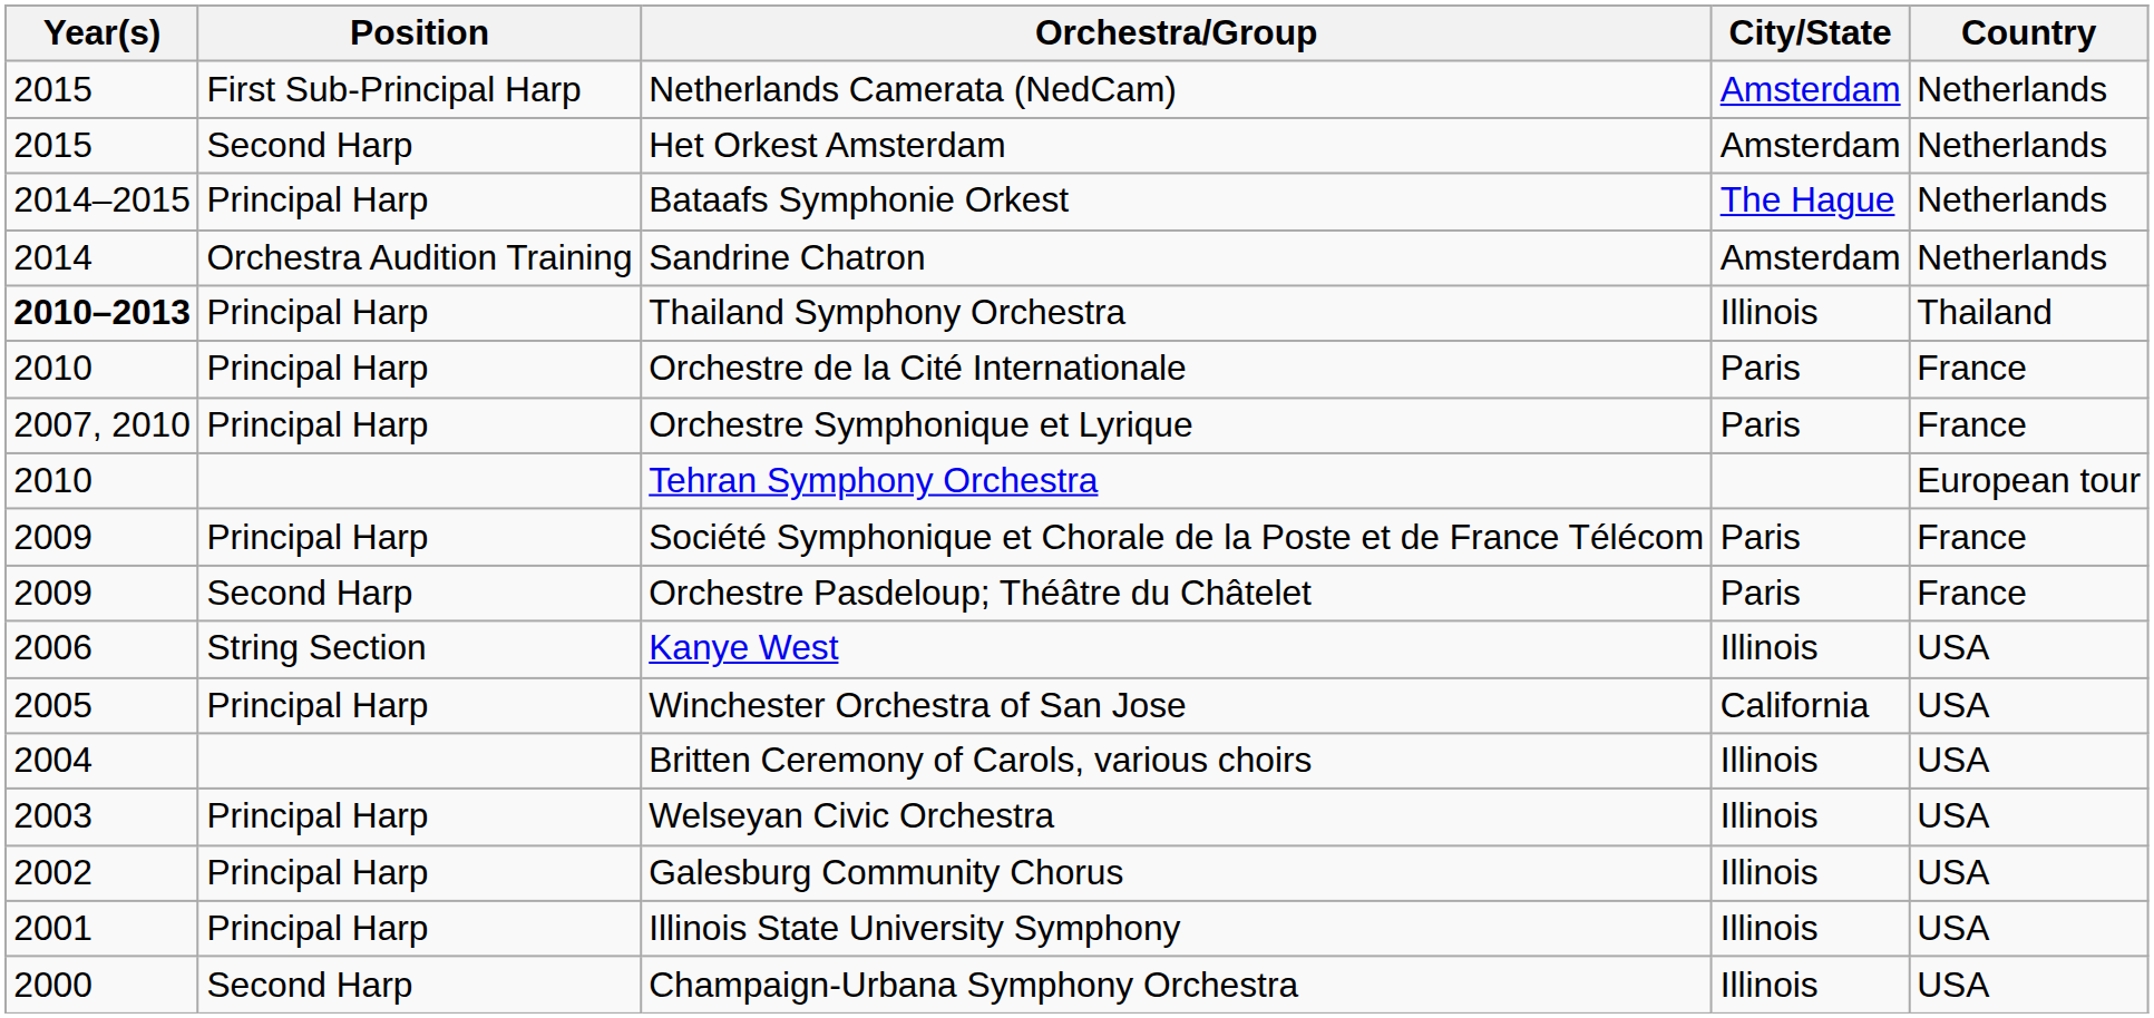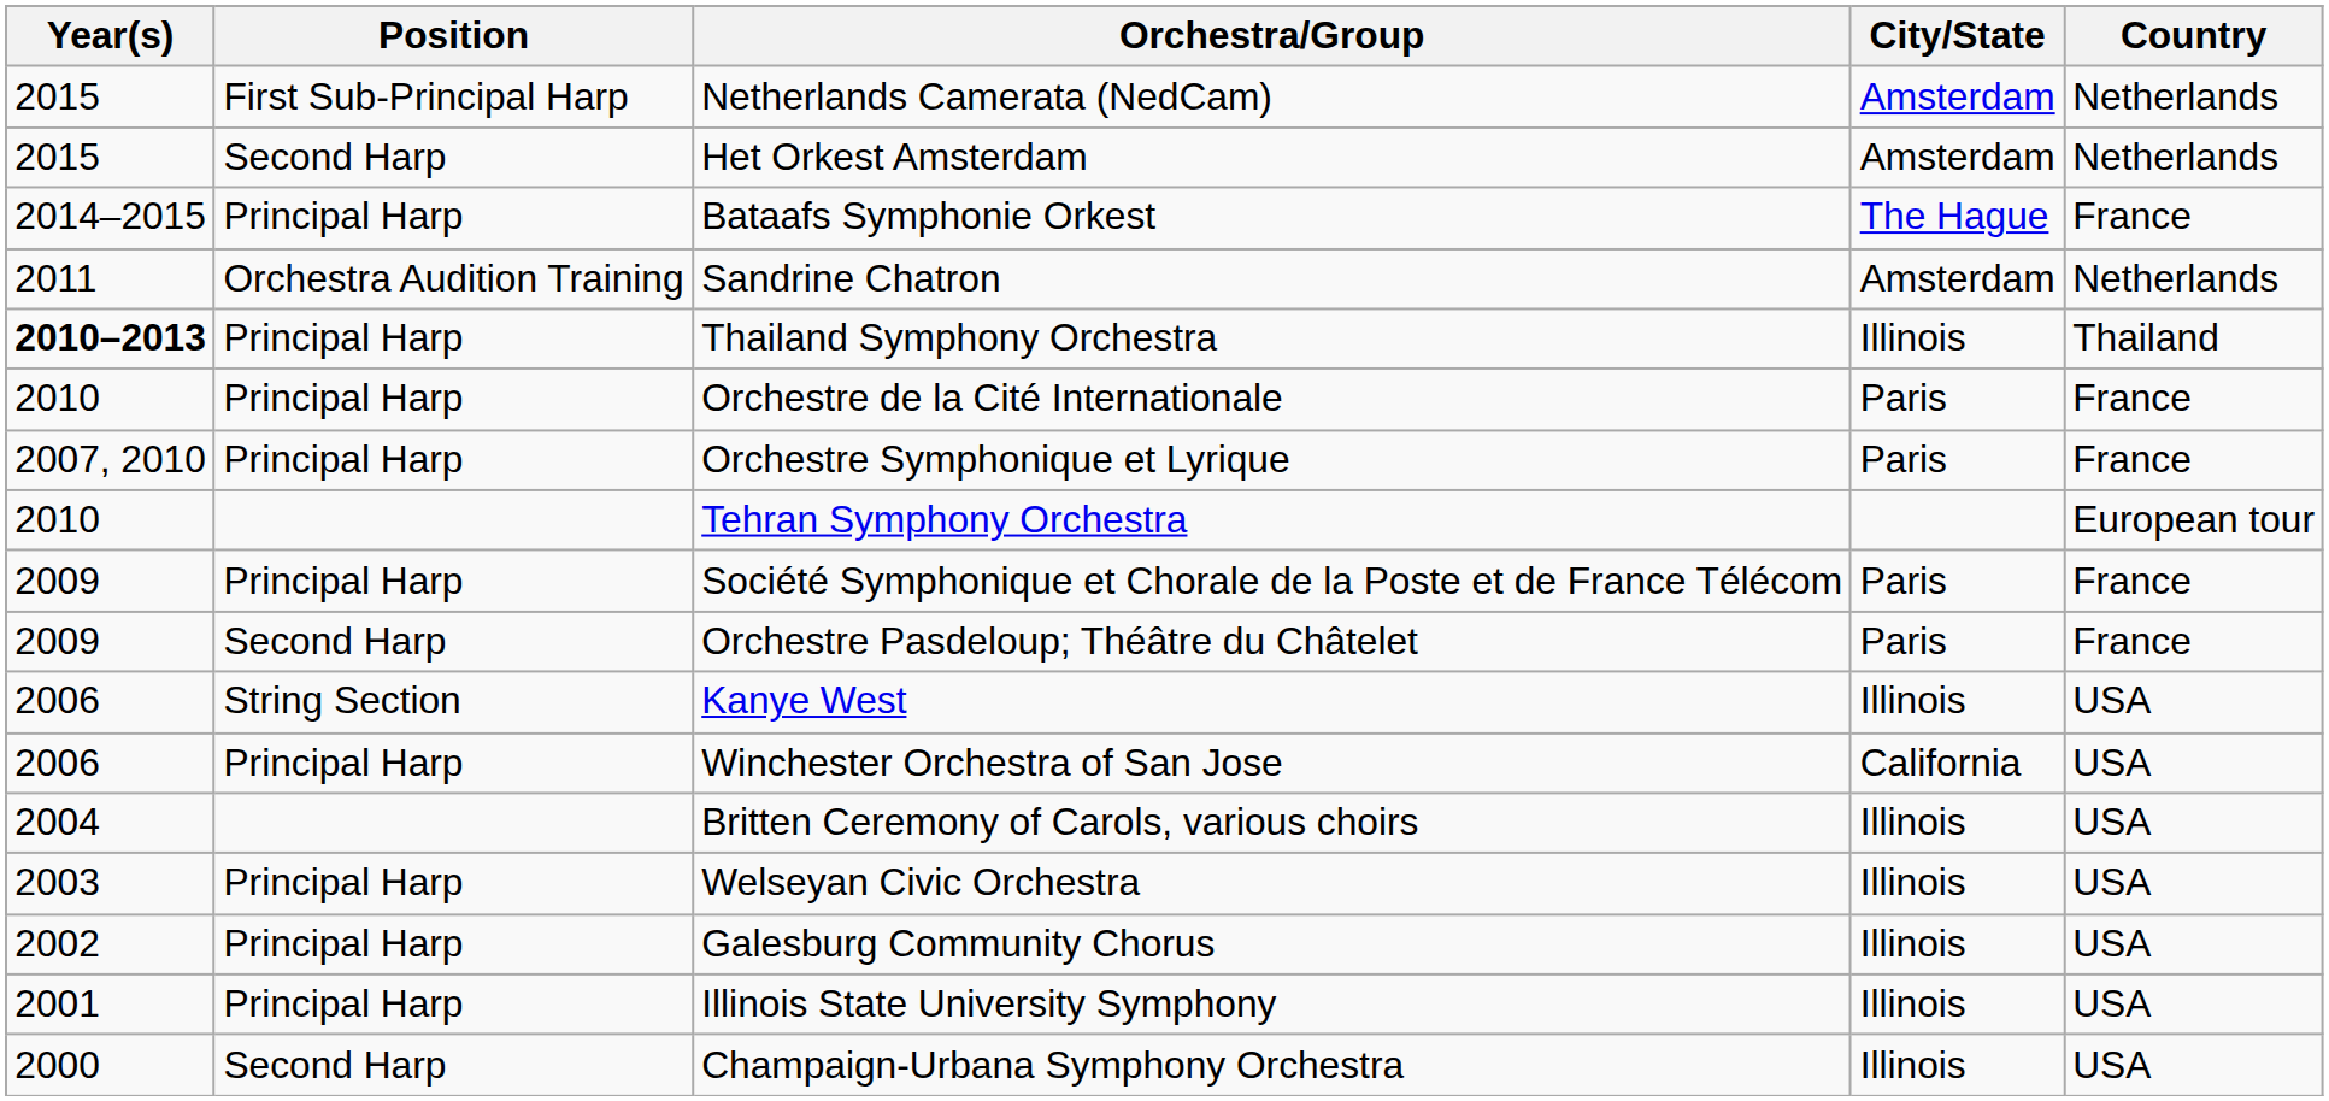Bataafs Symphonie Orkest | Country: Netherlands -> France
Sandrine Chatron | Year(s): 2014 -> 2011
Winchester Orchestra of San Jose | Year(s): 2005 -> 2006
